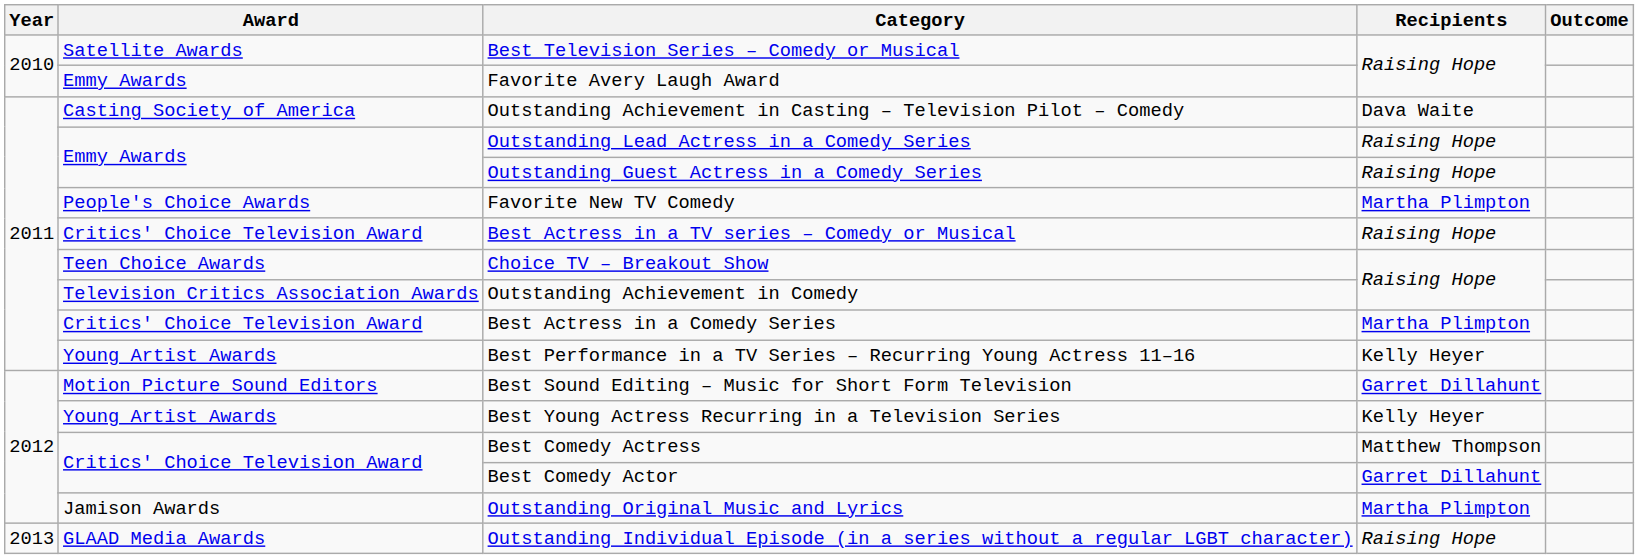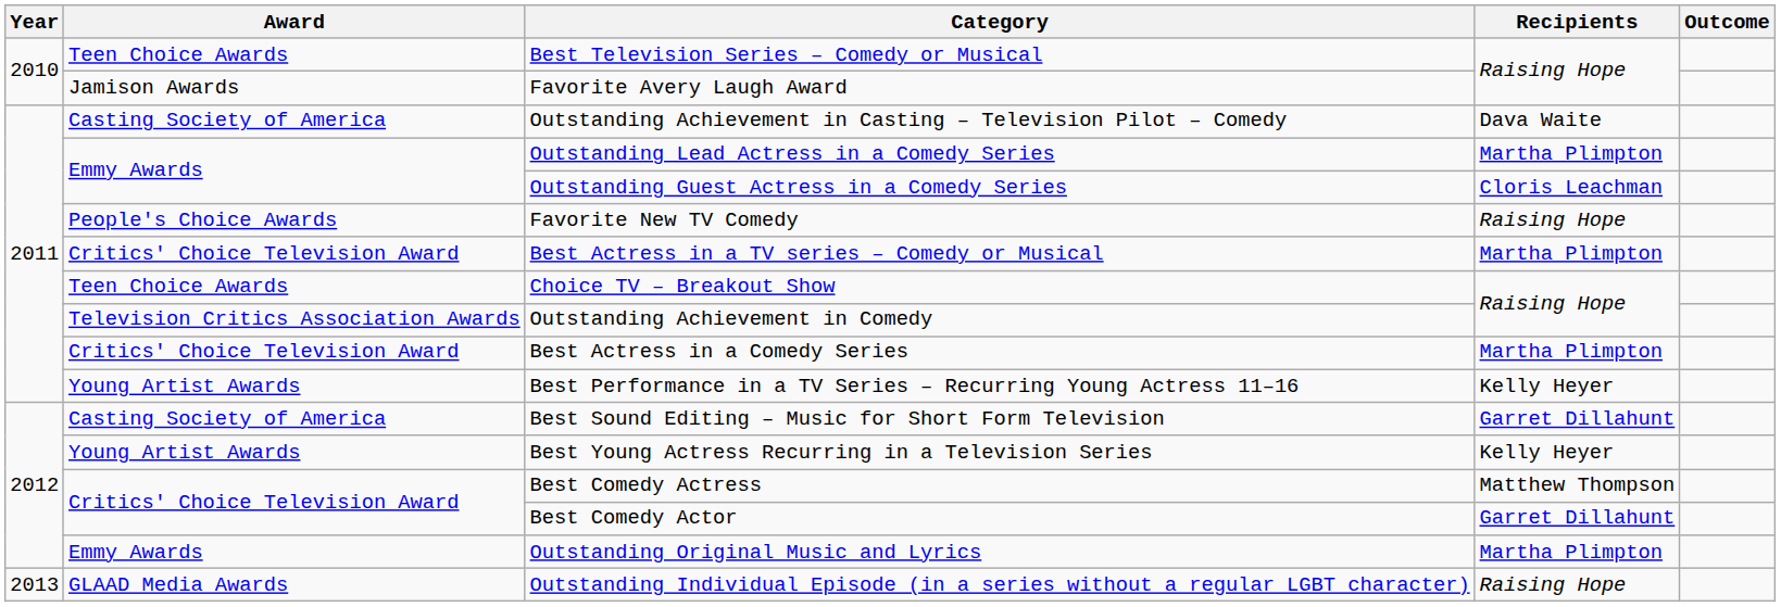Best Television Series – Comedy or Musical | Award: Satellite Awards -> Teen Choice Awards
Favorite Avery Laugh Award | Award: Emmy Awards -> Jamison Awards
Outstanding Lead Actress in a Comedy Series | Recipients: Raising Hope -> Martha Plimpton
Outstanding Guest Actress in a Comedy Series | Recipients: Raising Hope -> Cloris Leachman
Favorite New TV Comedy | Recipients: Martha Plimpton -> Raising Hope
Best Actress in a TV series – Comedy or Musical | Recipients: Raising Hope -> Martha Plimpton
Best Sound Editing – Music for Short Form Television | Award: Motion Picture Sound Editors -> Casting Society of America
Outstanding Original Music and Lyrics | Award: Jamison Awards -> Emmy Awards
